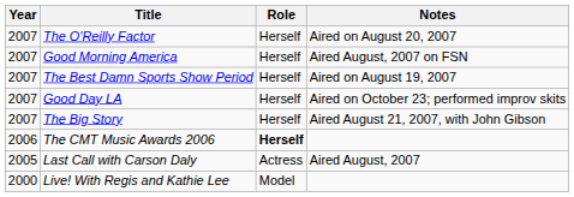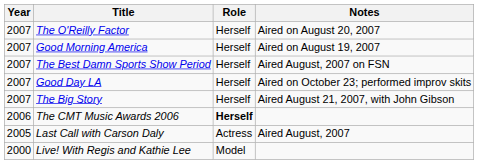Good Morning America | Notes: Aired August, 2007 on FSN -> Aired on August 19, 2007
The Best Damn Sports Show Period | Notes: Aired on August 19, 2007 -> Aired August, 2007 on FSN
